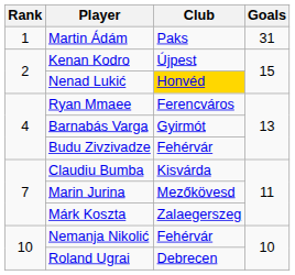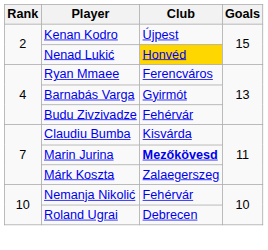- row: 1 | Martin Ádám | Paks | 31
Marin Jurina | Club: normal -> bold
